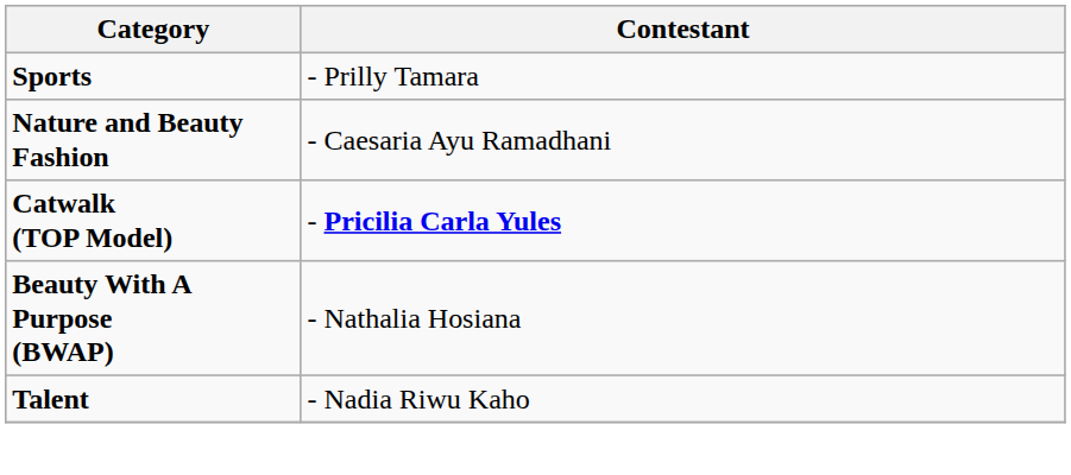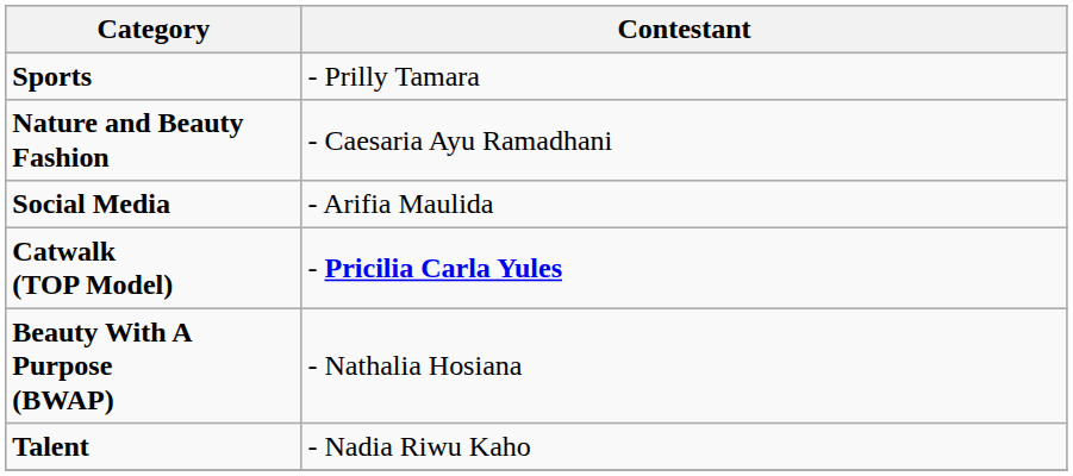+ row: Social Media | - Arifia Maulida
